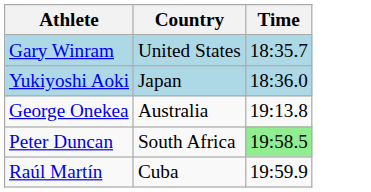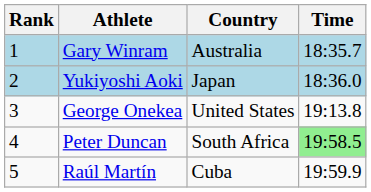+ column: Rank | 1 | 2 | 3 | 4 | 5
Gary Winram | Country: United States -> Australia
George Onekea | Country: Australia -> United States
